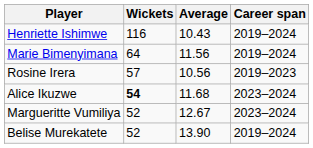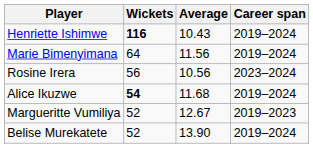Henriette Ishimwe | Wickets: normal -> bold
Rosine Irera | Wickets: 57 -> 56
Rosine Irera | Career span: 2019–2023 -> 2023–2024
Alice Ikuzwe | Career span: 2023–2024 -> 2019–2024
Margueritte Vumiliya | Career span: 2023–2024 -> 2019–2023
